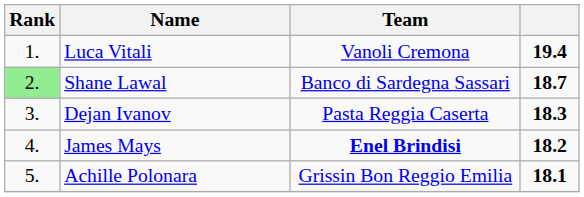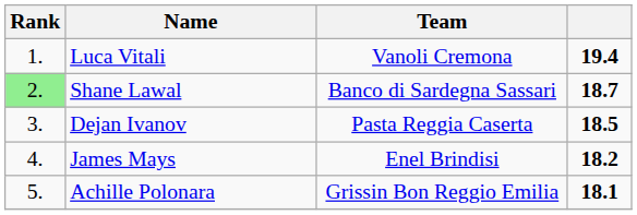Dejan Ivanov | column 4: 18.3 -> 18.5
James Mays | Team: bold -> normal
